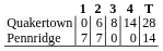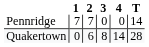rows swapped: Pennridge <-> Quakertown
